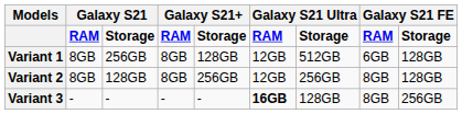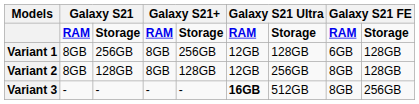Variant 1 | column 5: 128GB -> 256GB
Variant 1 | column 7: 512GB -> 128GB
Variant 2 | column 5: 256GB -> 128GB
Variant 3 | column 7: 128GB -> 512GB
